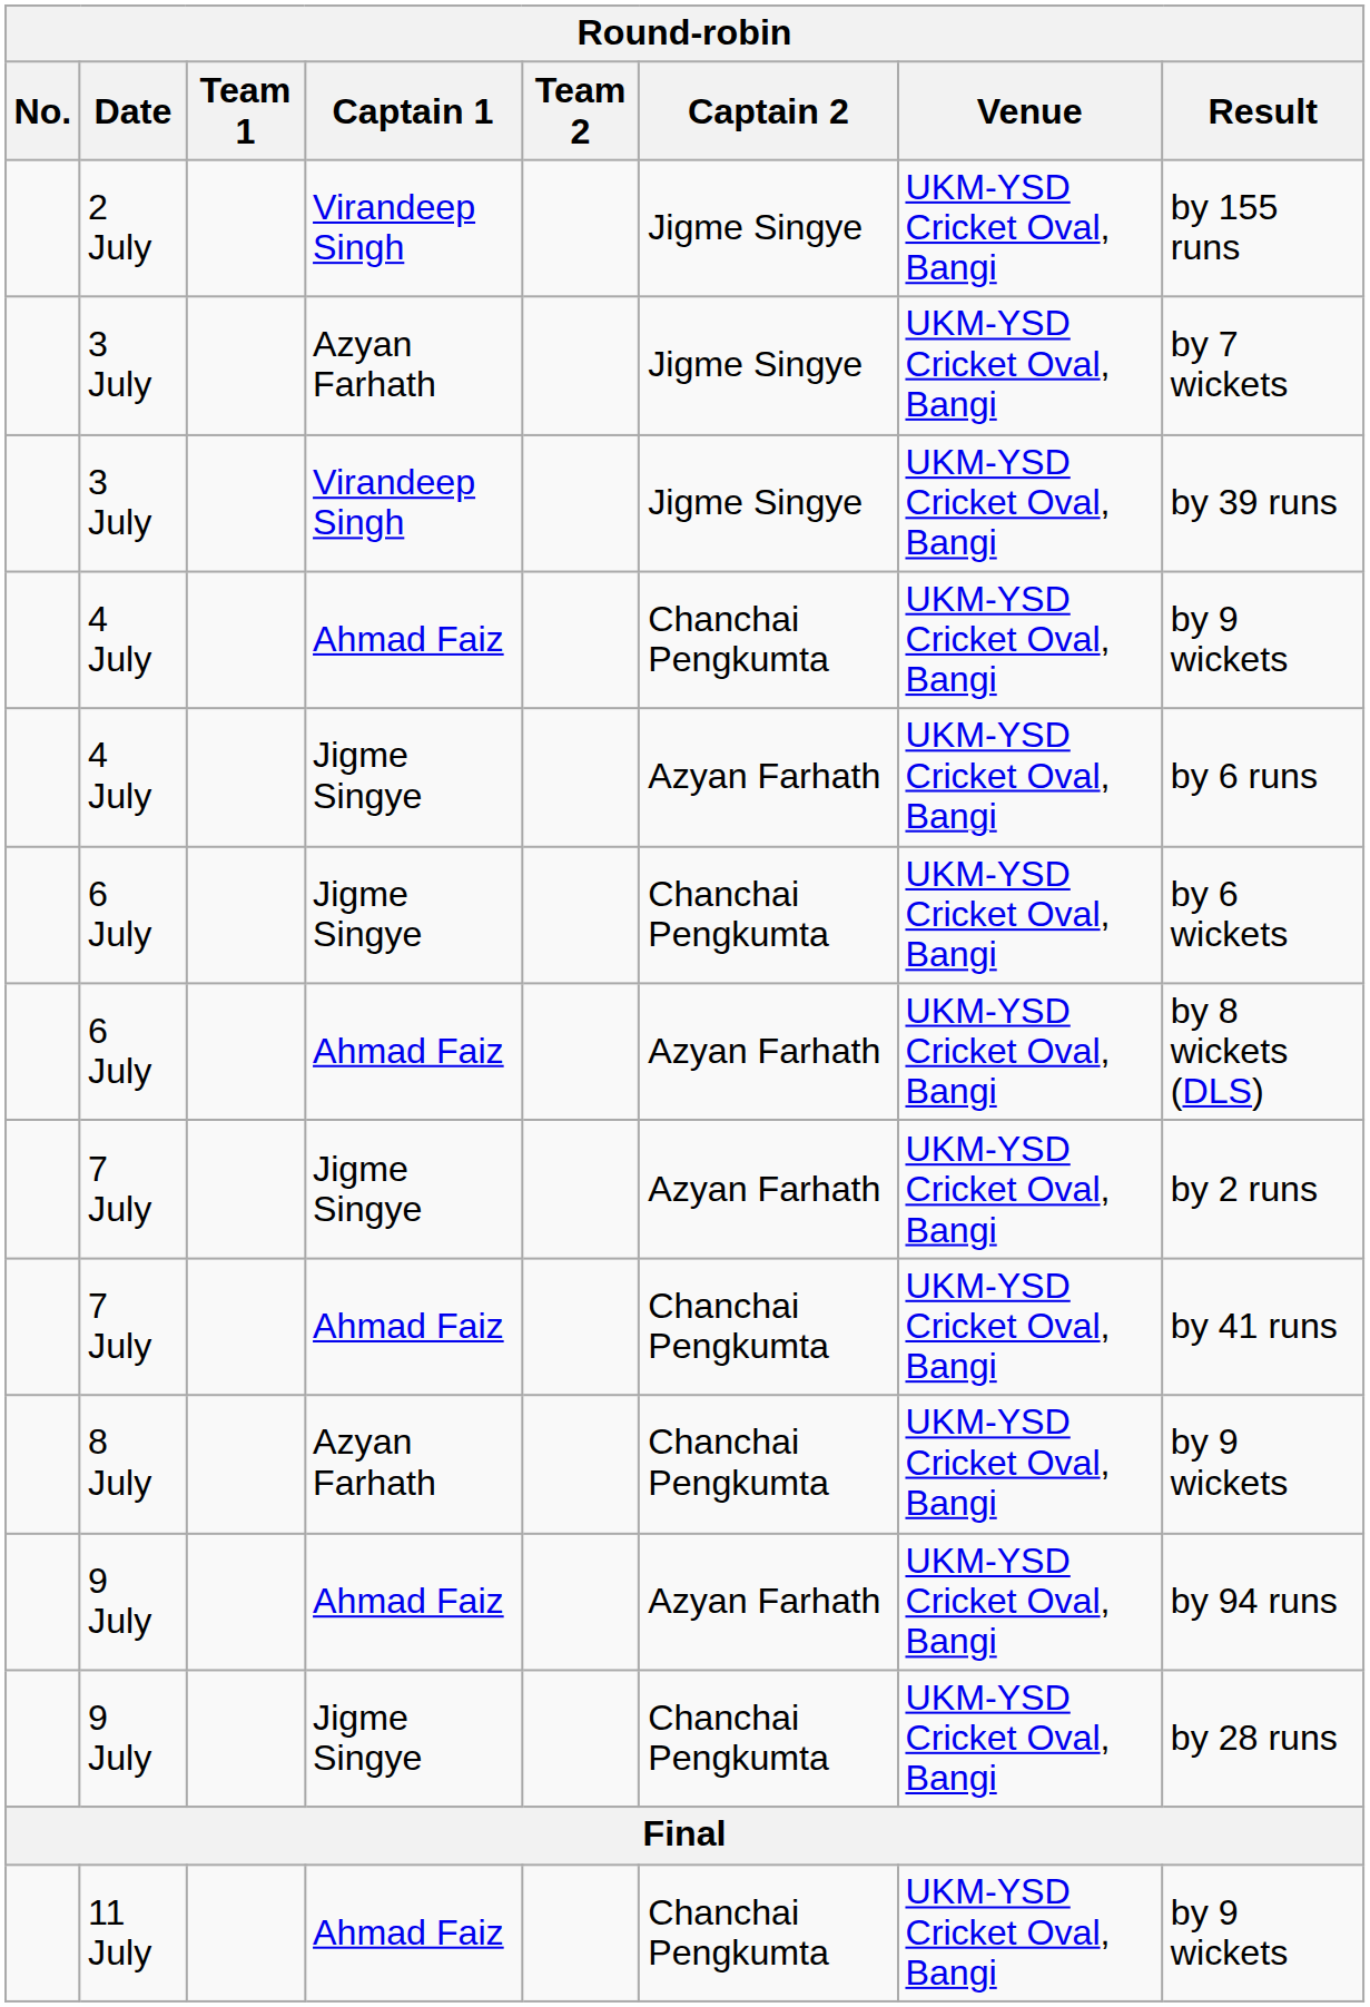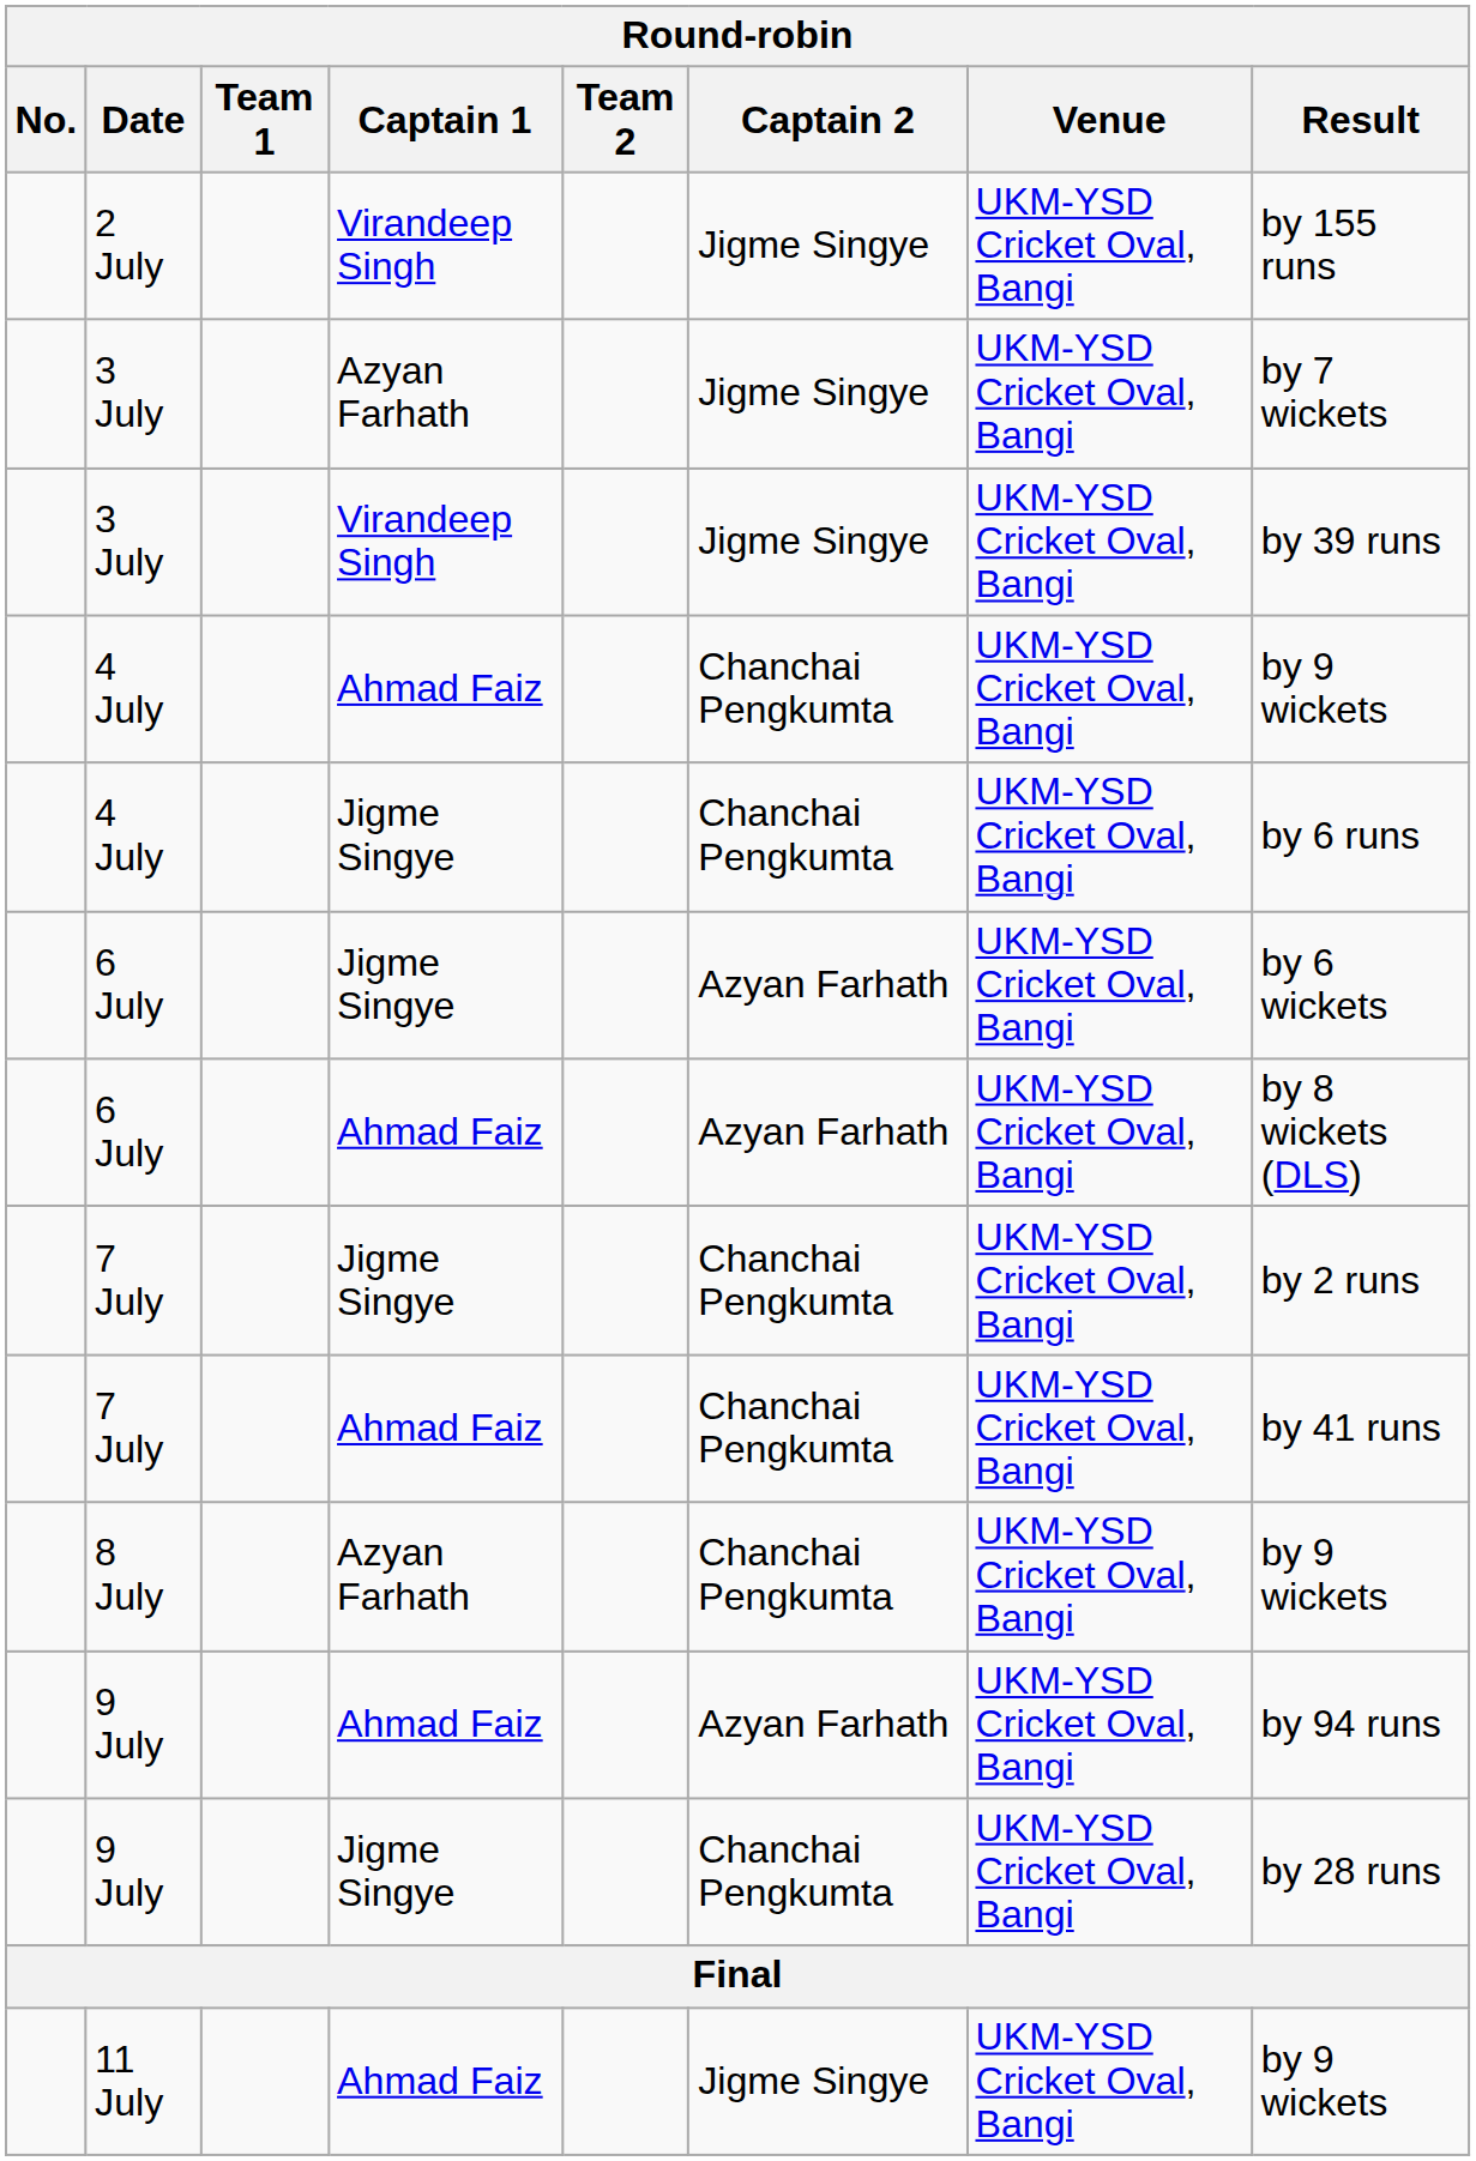4 July / Jigme Singye | Captain 2: Azyan Farhath -> Chanchai Pengkumta
6 July / Jigme Singye | Captain 2: Chanchai Pengkumta -> Azyan Farhath
7 July / Jigme Singye | Captain 2: Azyan Farhath -> Chanchai Pengkumta
11 July | Captain 2: Chanchai Pengkumta -> Jigme Singye
